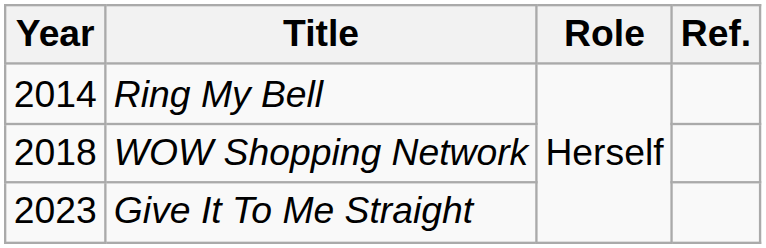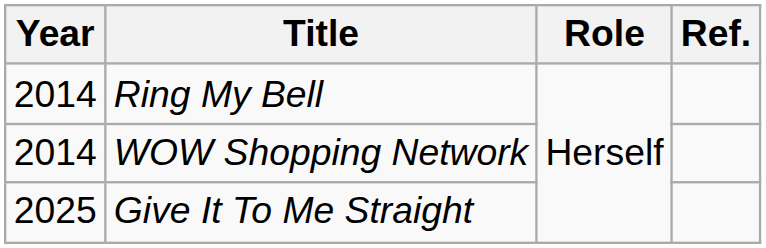WOW Shopping Network | Year: 2018 -> 2014
Give It To Me Straight | Year: 2023 -> 2025
